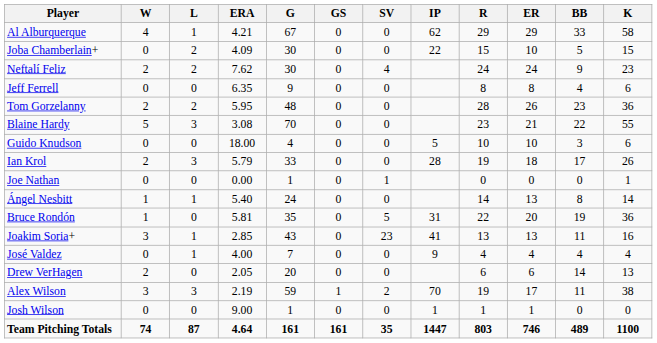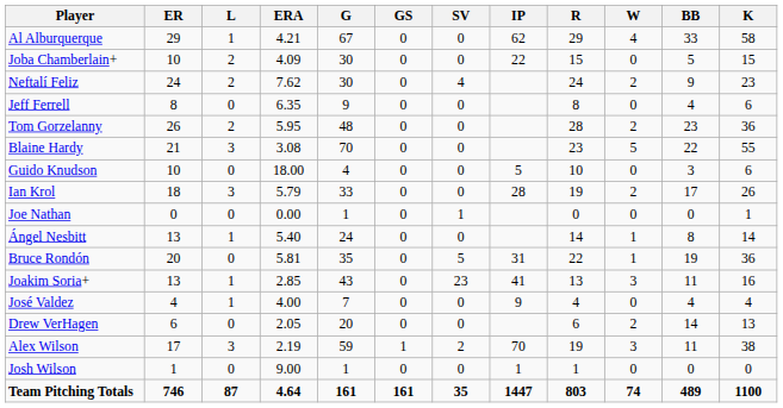columns swapped: W <-> ER
